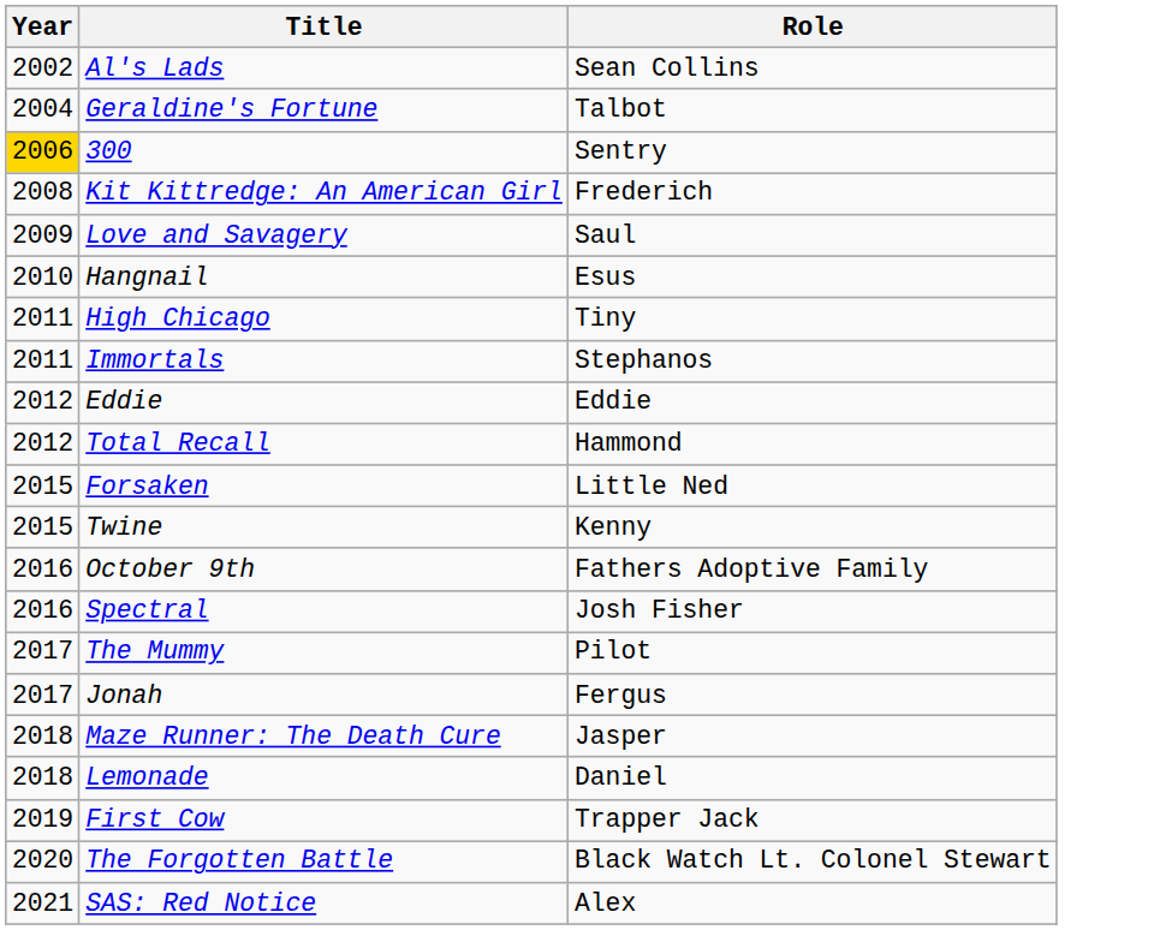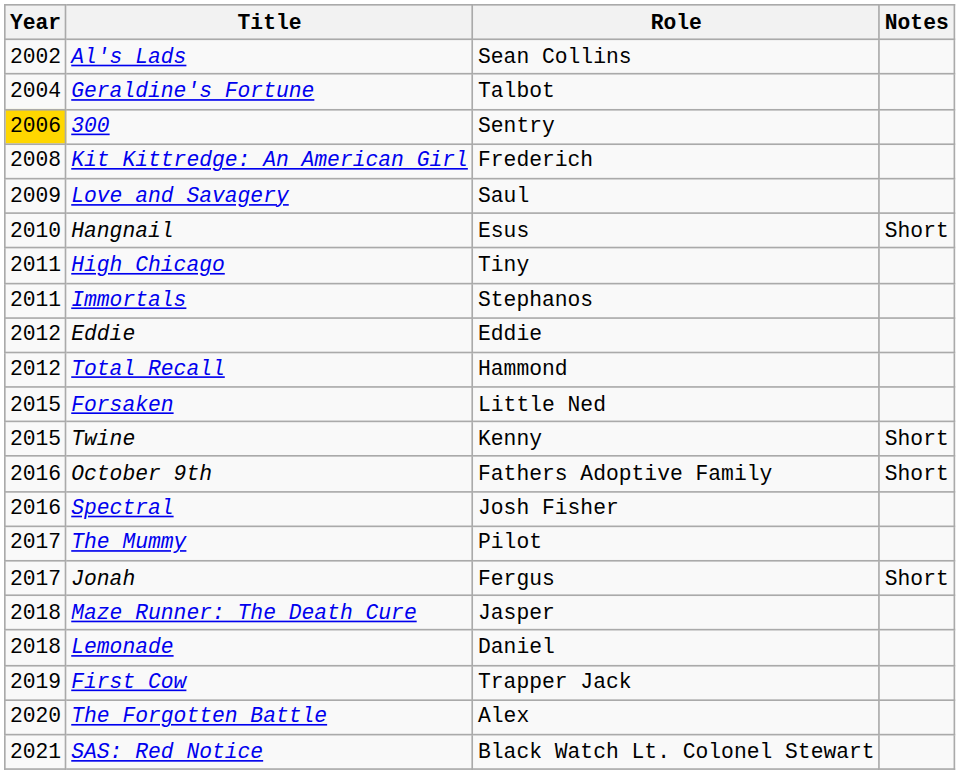+ column: Notes | Short | Short | Short | Short
The Forgotten Battle | Role: Black Watch Lt. Colonel Stewart -> Alex
SAS: Red Notice | Role: Alex -> Black Watch Lt. Colonel Stewart
